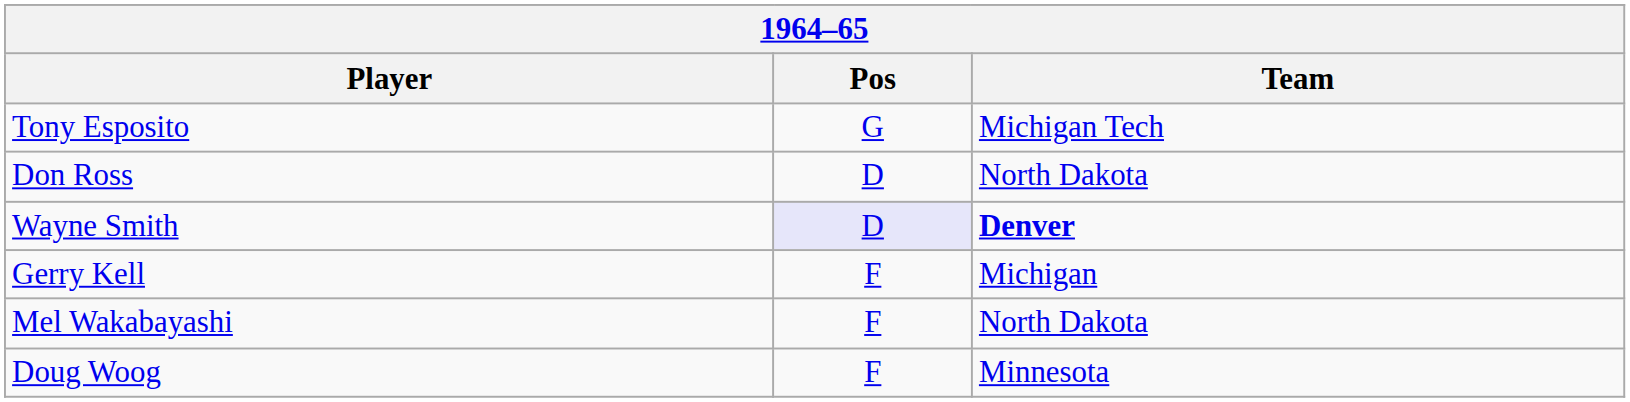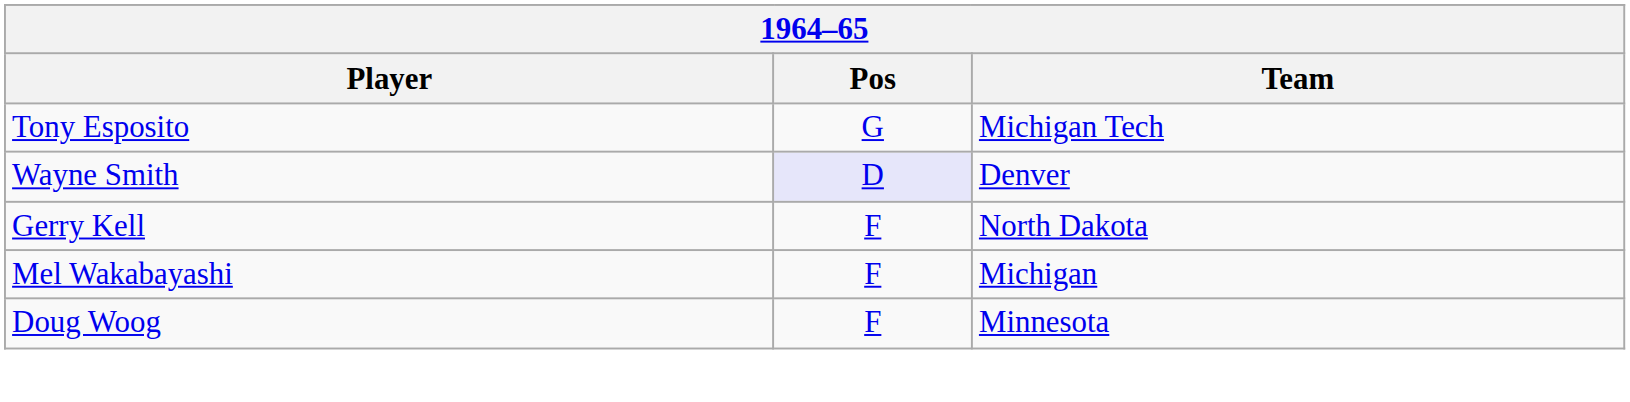- row: Don Ross | D | North Dakota
Wayne Smith | Team: bold -> normal
Gerry Kell | Team: Michigan -> North Dakota
Mel Wakabayashi | Team: North Dakota -> Michigan
